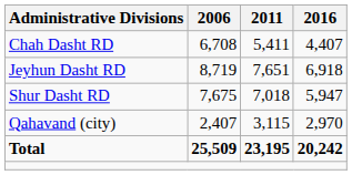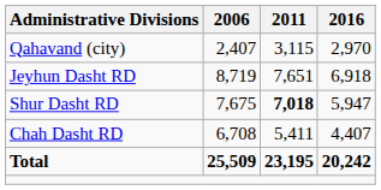rows swapped: Chah Dasht RD <-> Qahavand (city)
Shur Dasht RD | 2011: normal -> bold
